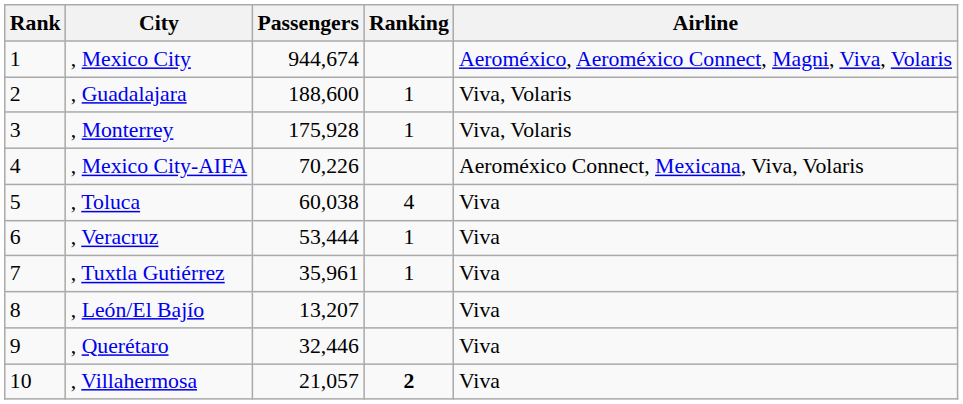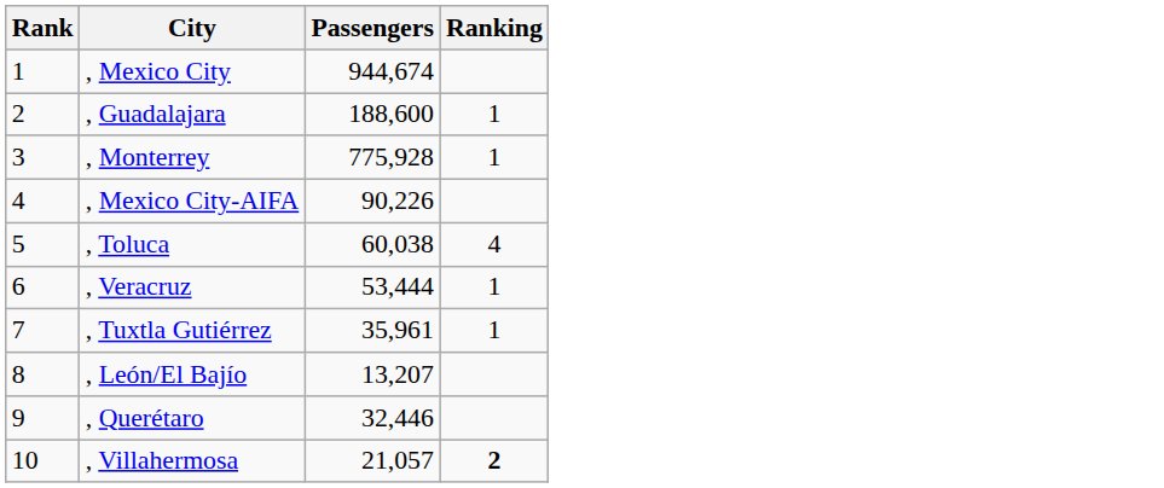- column: Airline | Aeroméxico, Aeroméxico Connect, Magni, Viva, Volaris | Viva, Volaris | Viva, Volaris | Aeroméxico Connect, Mexicana, Viva, Volaris | Viva | Viva | Viva | Viva | Viva | Viva
, Monterrey | Passengers: 175,928 -> 775,928
, Mexico City-AIFA | Passengers: 70,226 -> 90,226
